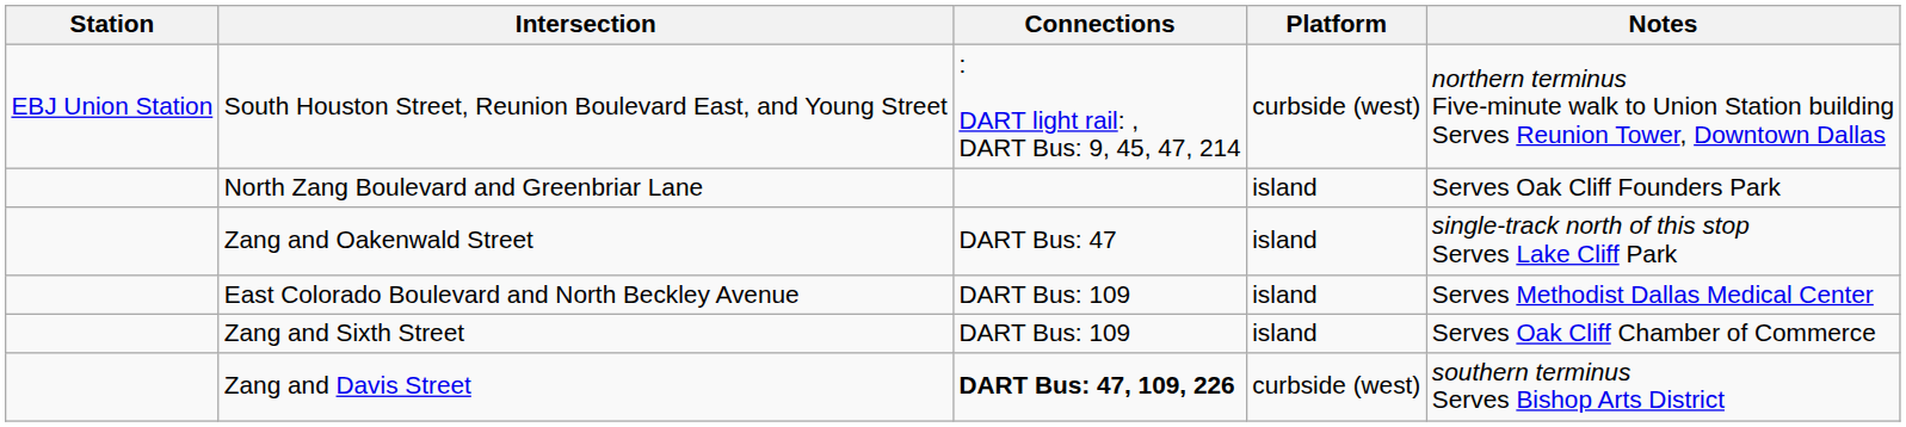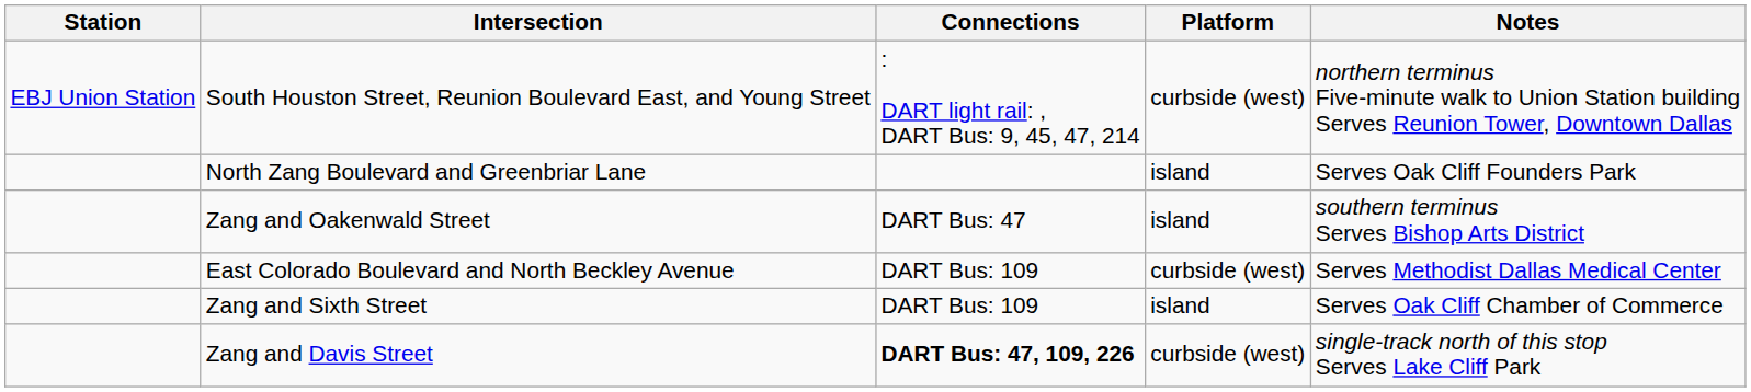Zang and Oakenwald Street | Notes: single-track north of this stop Serves Lake Cliff Park -> southern terminus Serves Bishop Arts District
East Colorado Boulevard and North Beckley Avenue | Platform: island -> curbside (west)
Zang and Davis Street | Notes: southern terminus Serves Bishop Arts District -> single-track north of this stop Serves Lake Cliff Park
